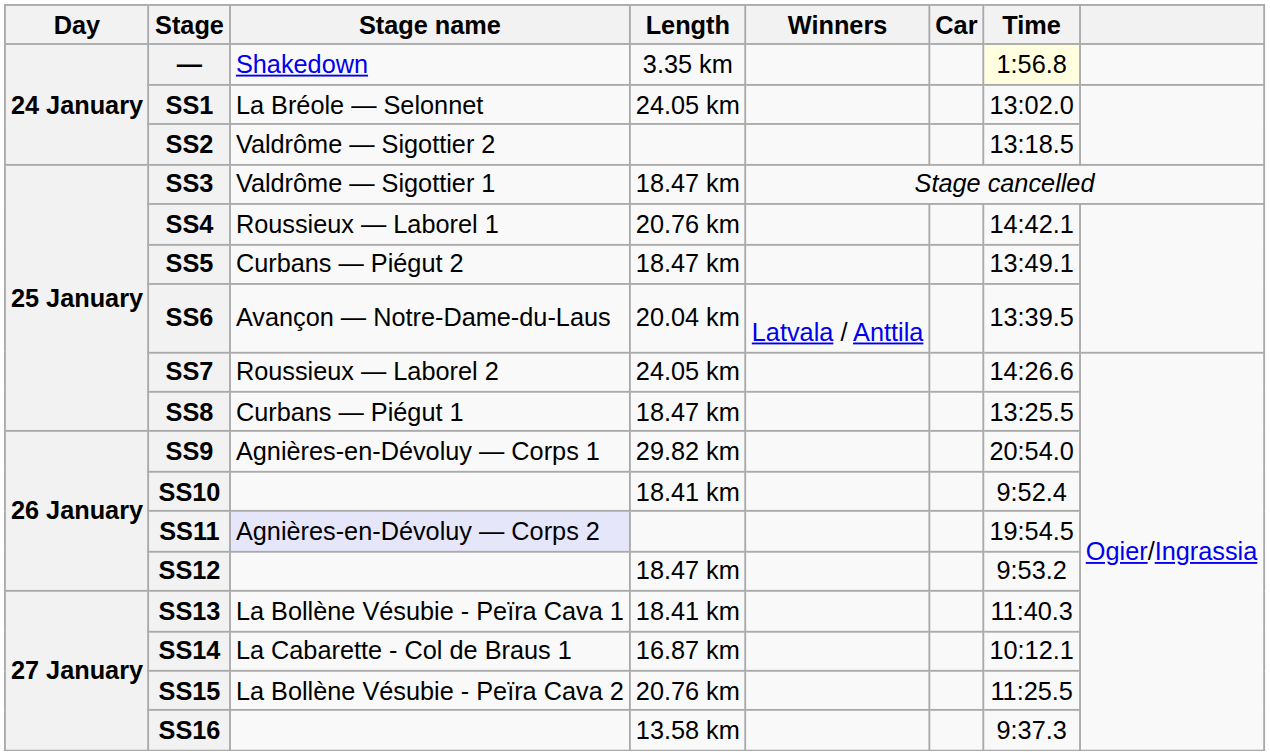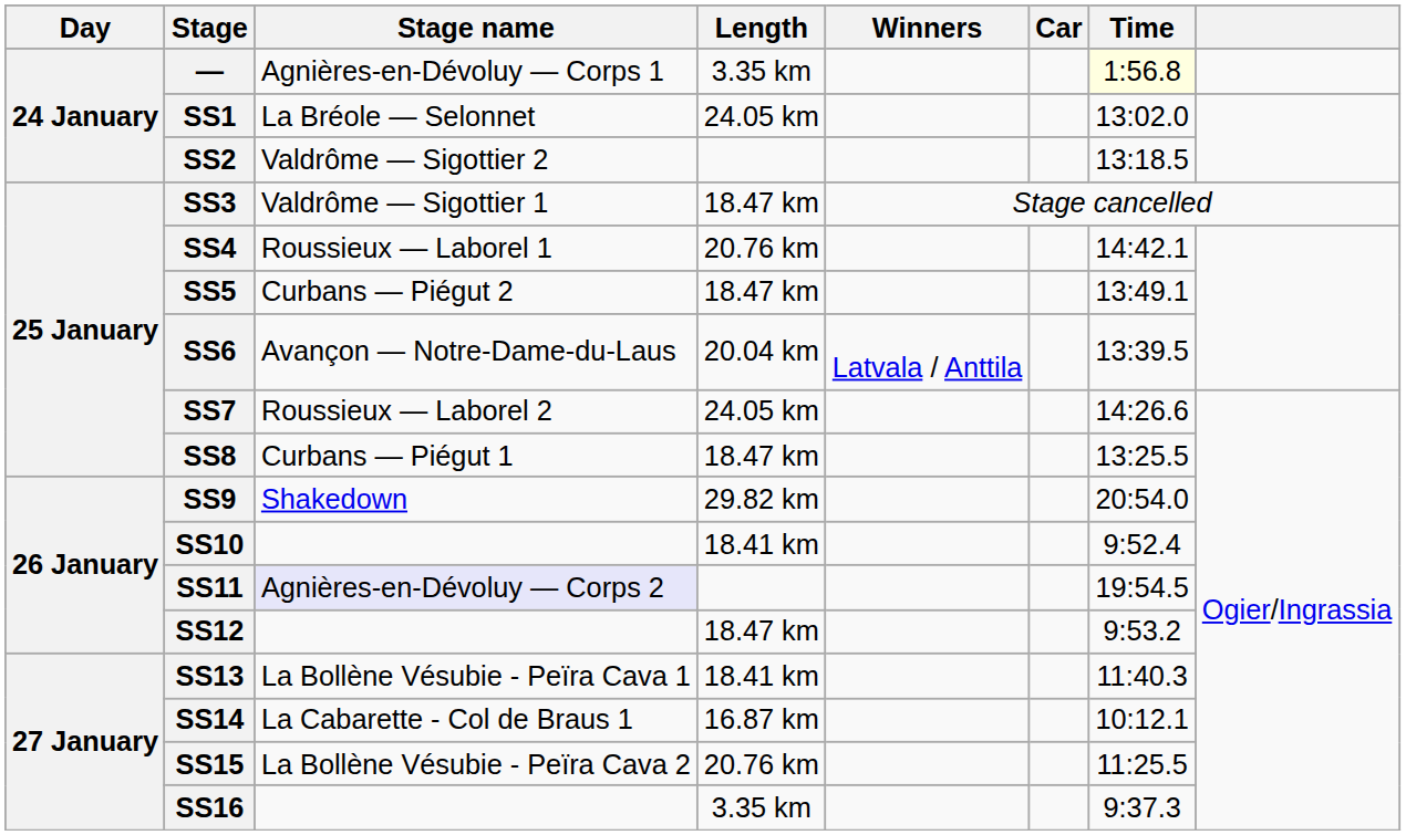— | Stage name: Shakedown -> Agnières-en-Dévoluy — Corps 1
SS9 | Stage name: Agnières-en-Dévoluy — Corps 1 -> Shakedown
SS16 | Length: 13.58 km -> 3.35 km
